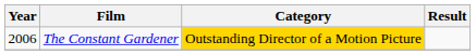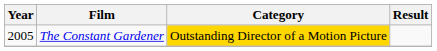The Constant Gardener | Year: 2006 -> 2005
